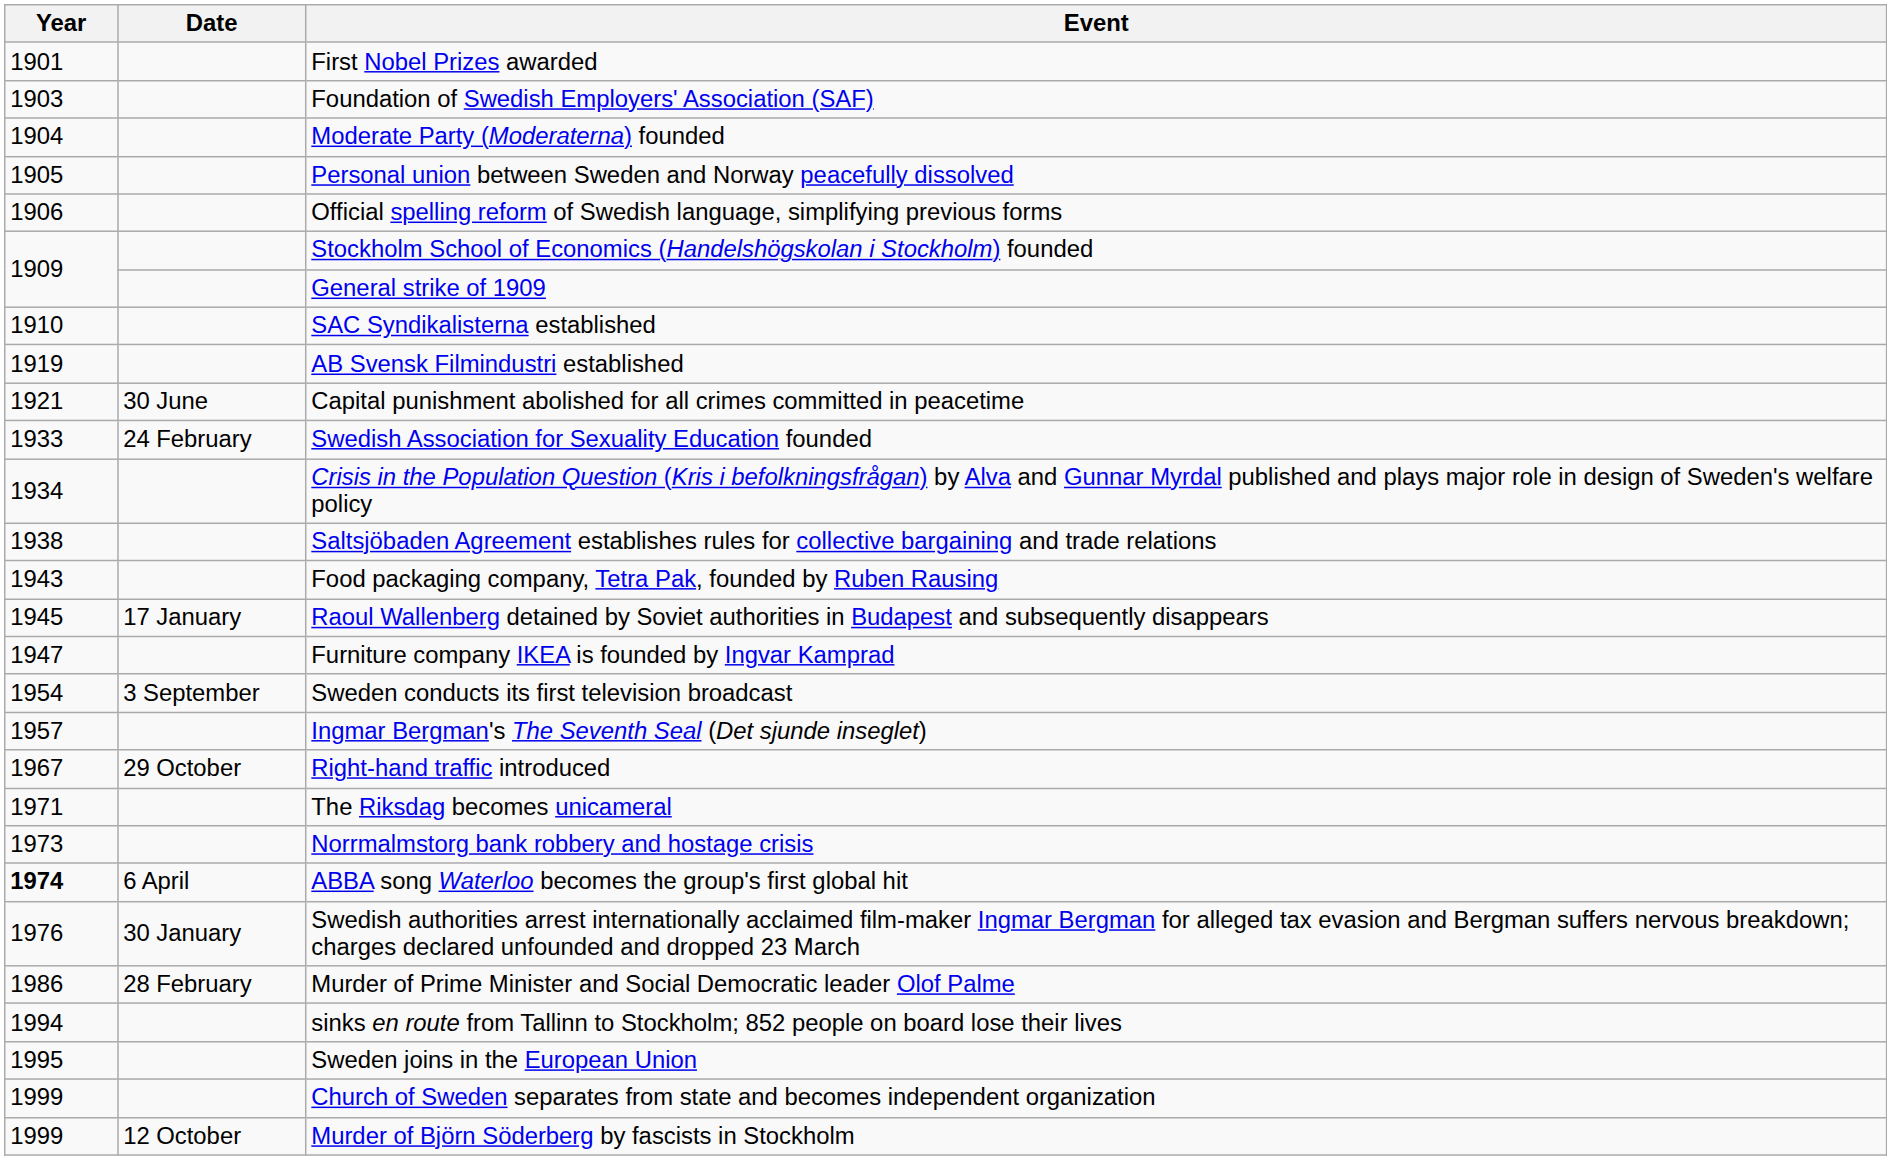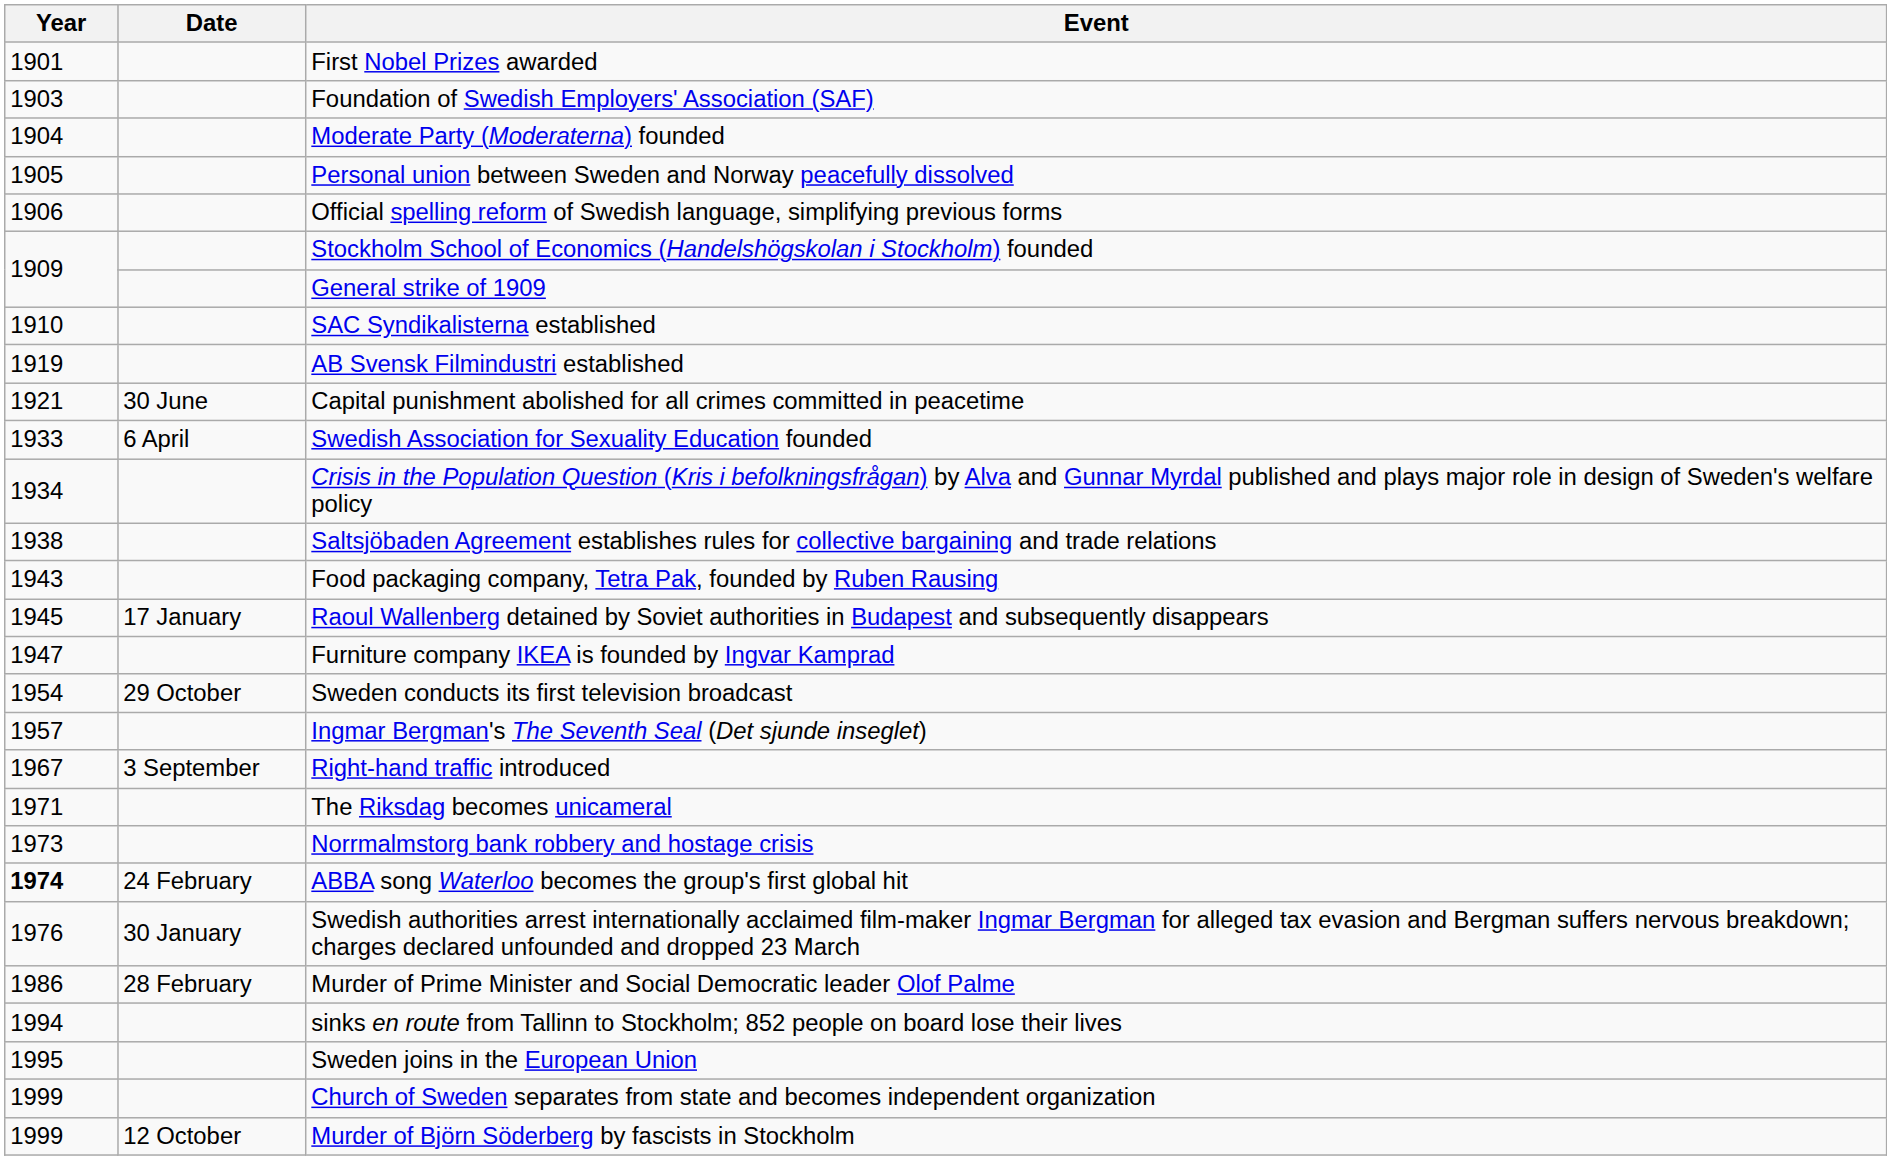Swedish Association for Sexuality Education founded | Date: 24 February -> 6 April
Sweden conducts its first television broadcast | Date: 3 September -> 29 October
Right-hand traffic introduced | Date: 29 October -> 3 September
ABBA song Waterloo becomes the group's first global hit | Date: 6 April -> 24 February
